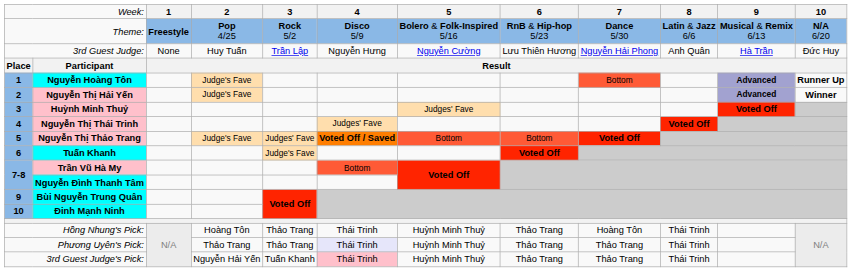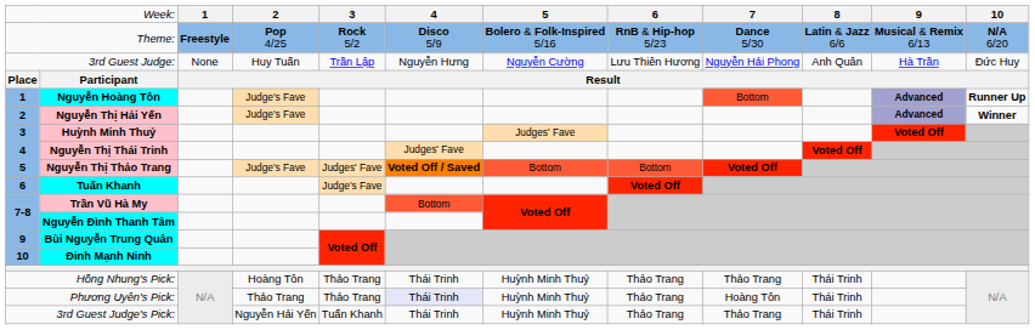Hồng Nhung's Pick: | column 9: Hoàng Tôn -> Thảo Trang
Phương Uyên's Pick: | column 9: Thảo Trang -> Hoàng Tôn
3rd Guest Judge's Pick: | column 6: pink background -> no background
